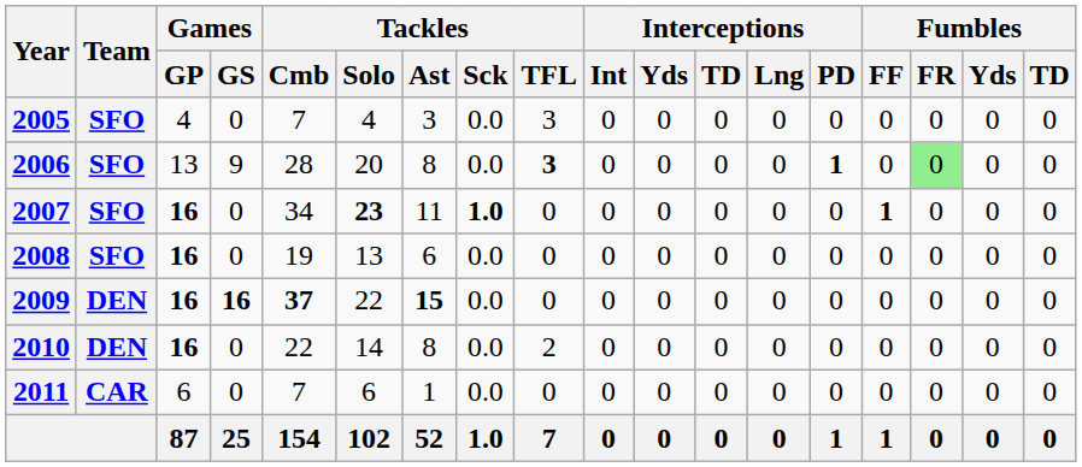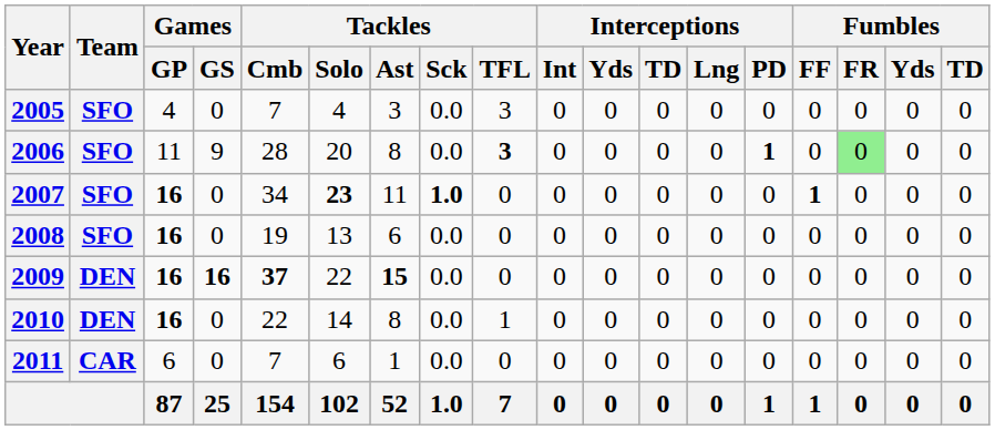2006 | Games / GP: 13 -> 11
2010 | Tackles / TFL: 2 -> 1
